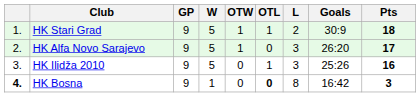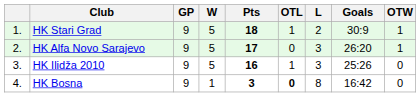columns swapped: OTW <-> Pts
HK Bosna | column 1: bold -> normal
